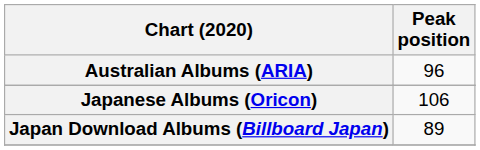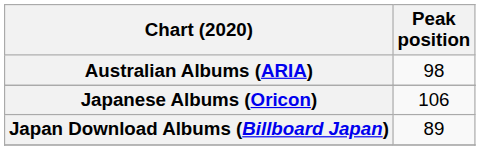Australian Albums (ARIA) | Peak position: 96 -> 98
